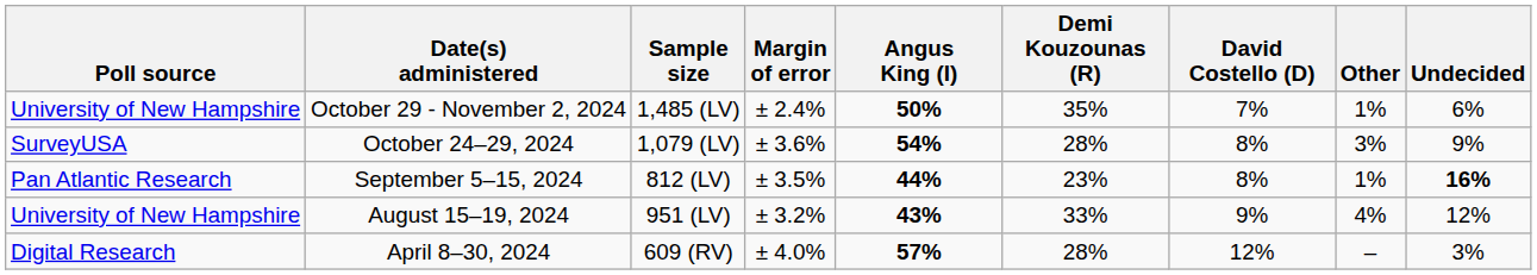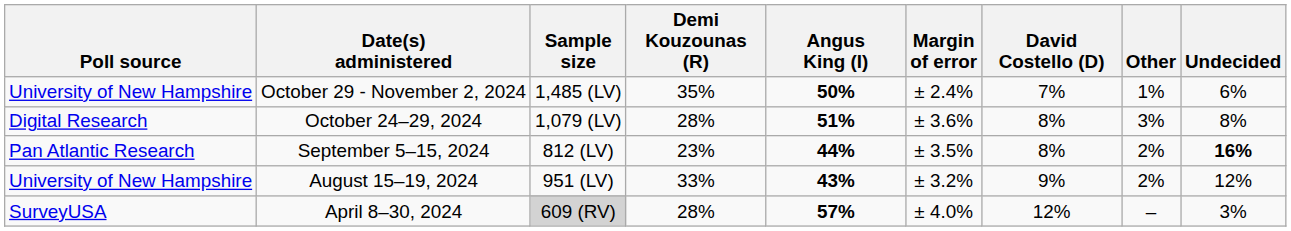columns swapped: Margin of error <-> Demi Kouzounas (R)
October 24–29, 2024 | Poll source: SurveyUSA -> Digital Research
October 24–29, 2024 | Angus King (I): 54% -> 51%
October 24–29, 2024 | Undecided: 9% -> 8%
September 5–15, 2024 | Other: 1% -> 2%
August 15–19, 2024 | Other: 4% -> 2%
April 8–30, 2024 | Poll source: Digital Research -> SurveyUSA
April 8–30, 2024 | Sample size: no background -> lightgrey background
